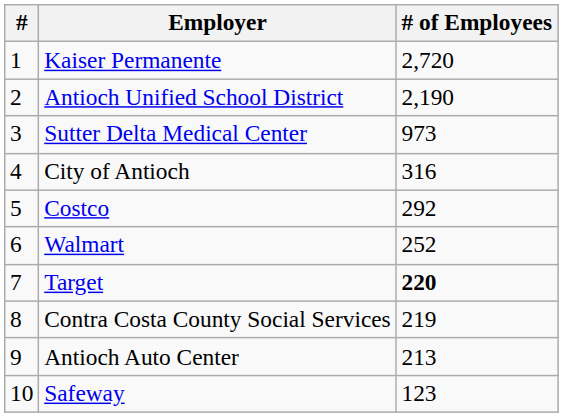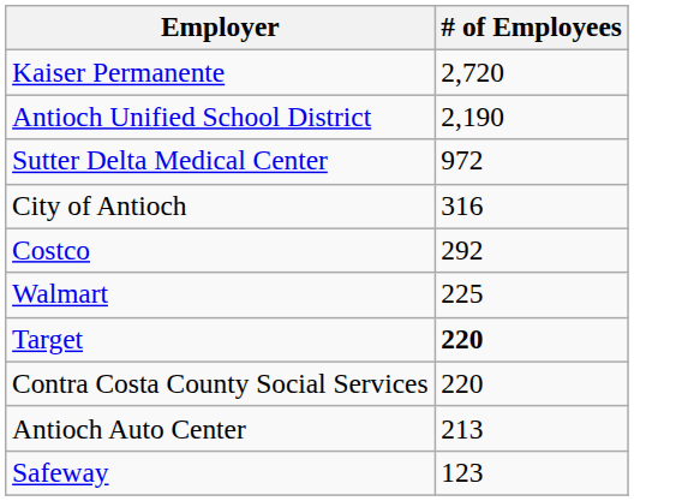- column: # | 1 | 2 | 3 | 4 | 5 | 6 | 7 | 8 | 9 | 10
Sutter Delta Medical Center | # of Employees: 973 -> 972
Walmart | # of Employees: 252 -> 225
Contra Costa County Social Services | # of Employees: 219 -> 220
